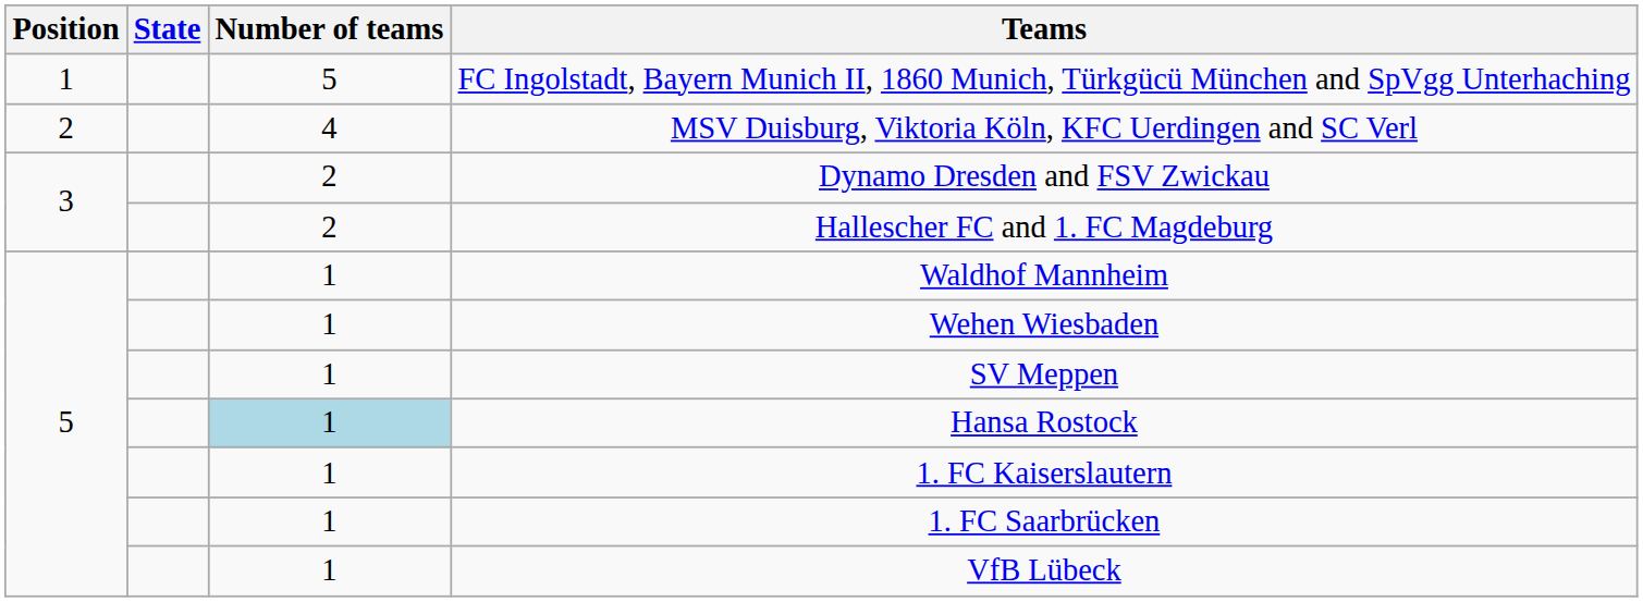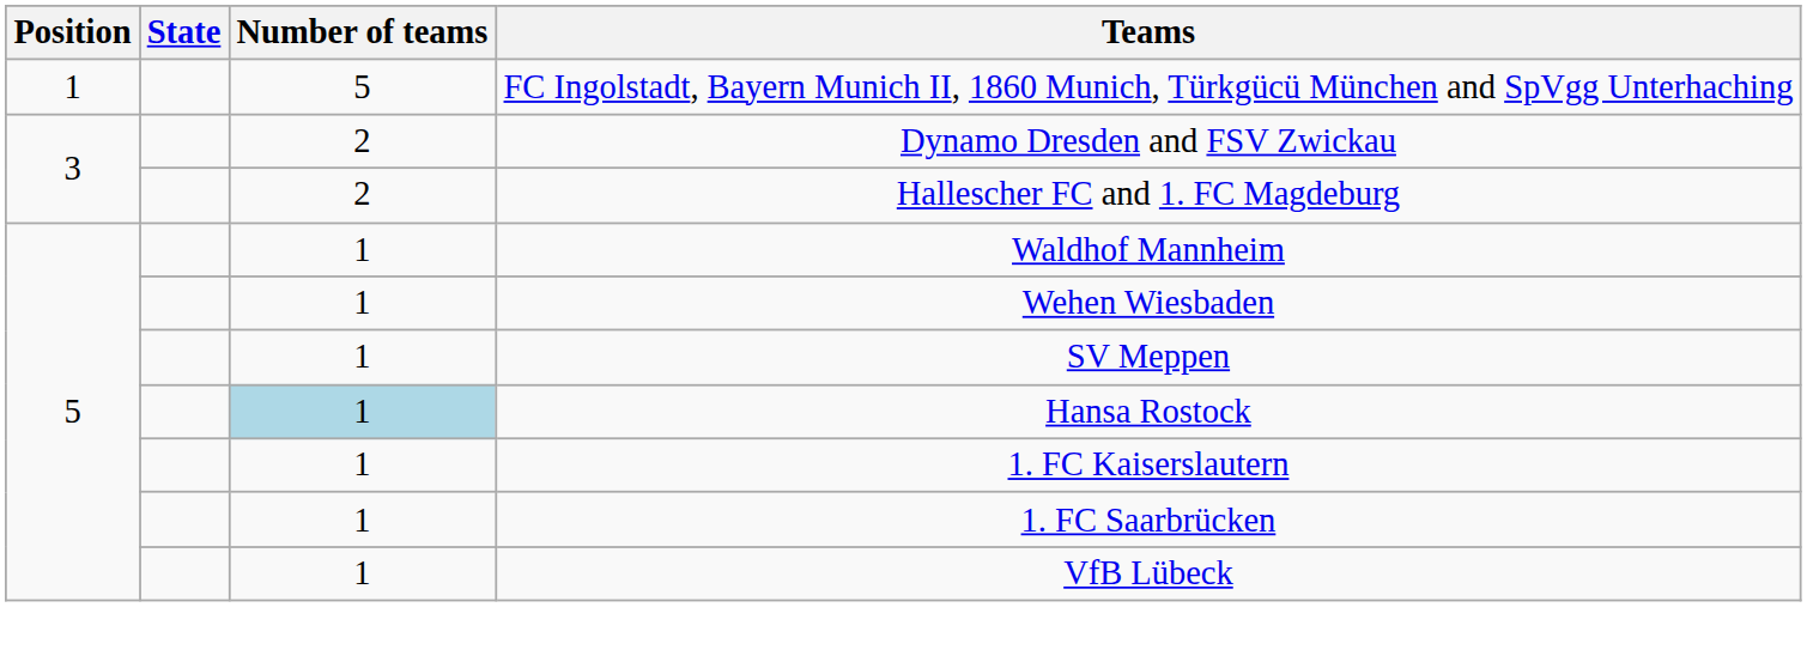- row: 2 | 4 | MSV Duisburg, Viktoria Köln, KFC Uerdingen and SC Verl
